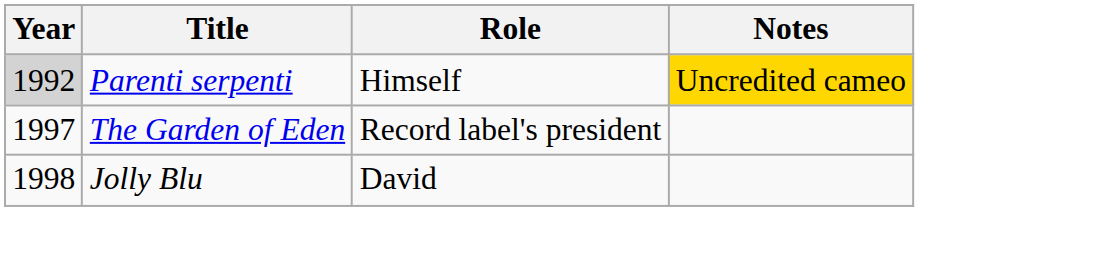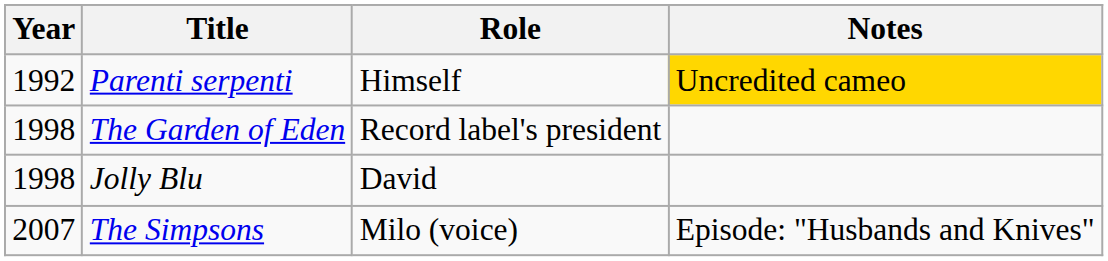Parenti serpenti | Year: lightgrey background -> no background
The Garden of Eden | Year: 1997 -> 1998
+ row: 2007 | The Simpsons | Milo (voice) | Episode: "Husbands and Knives"
